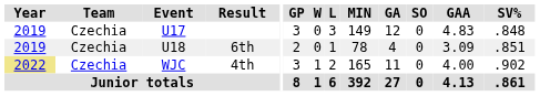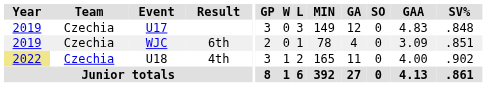6th | Event: U18 -> WJC
4th | Event: WJC -> U18
